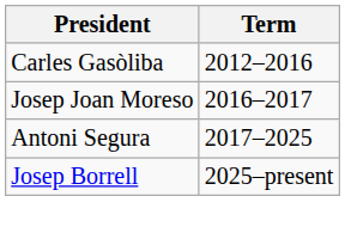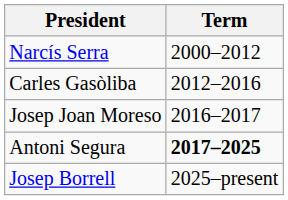+ row: Narcís Serra | 2000–2012
Antoni Segura | Term: normal -> bold
